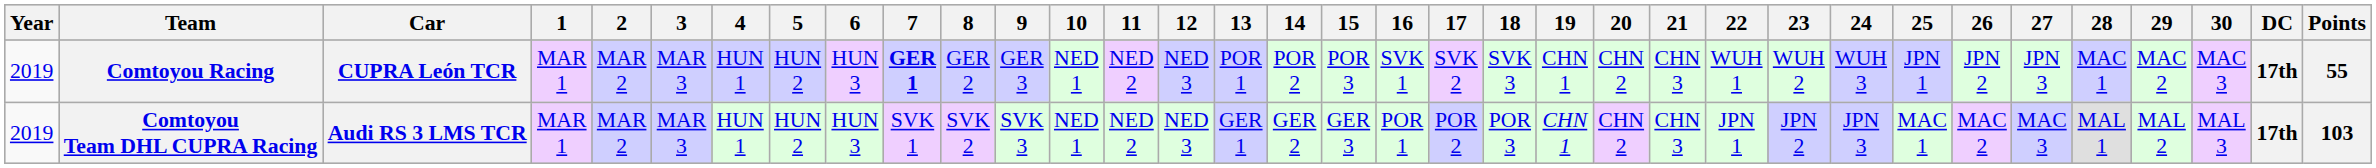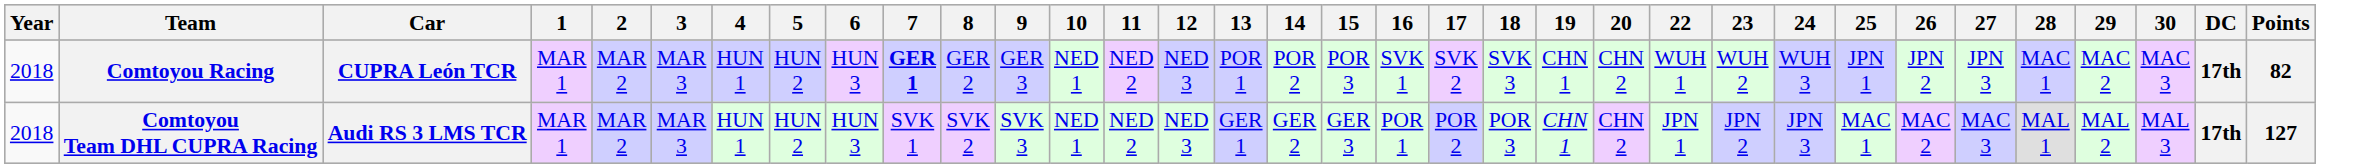- column: 21 | CHN 3 | CHN 3
Comtoyou Racing | Year: 2019 -> 2018
Comtoyou Racing | Points: 55 -> 82
Comtoyou Team DHL CUPRA Racing | Year: 2019 -> 2018
Comtoyou Team DHL CUPRA Racing | Points: 103 -> 127
